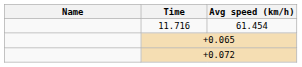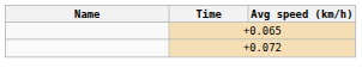- row: 11.716 | 61.454
